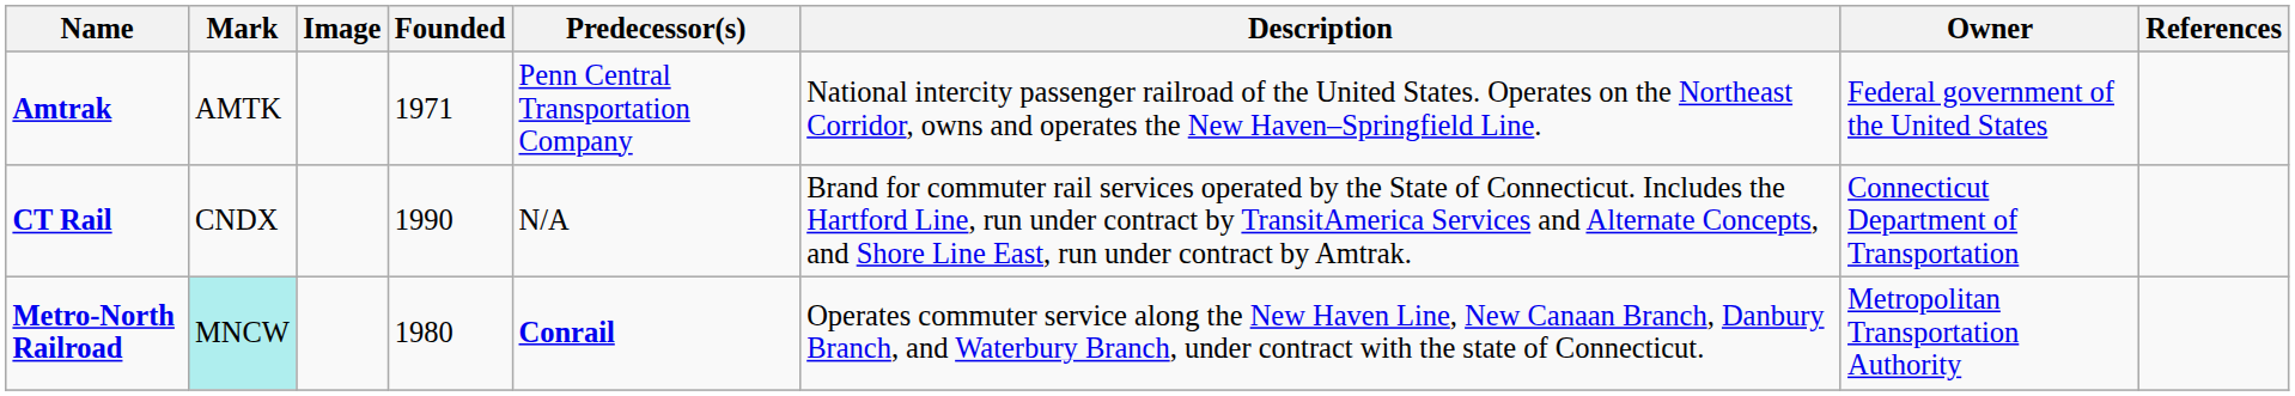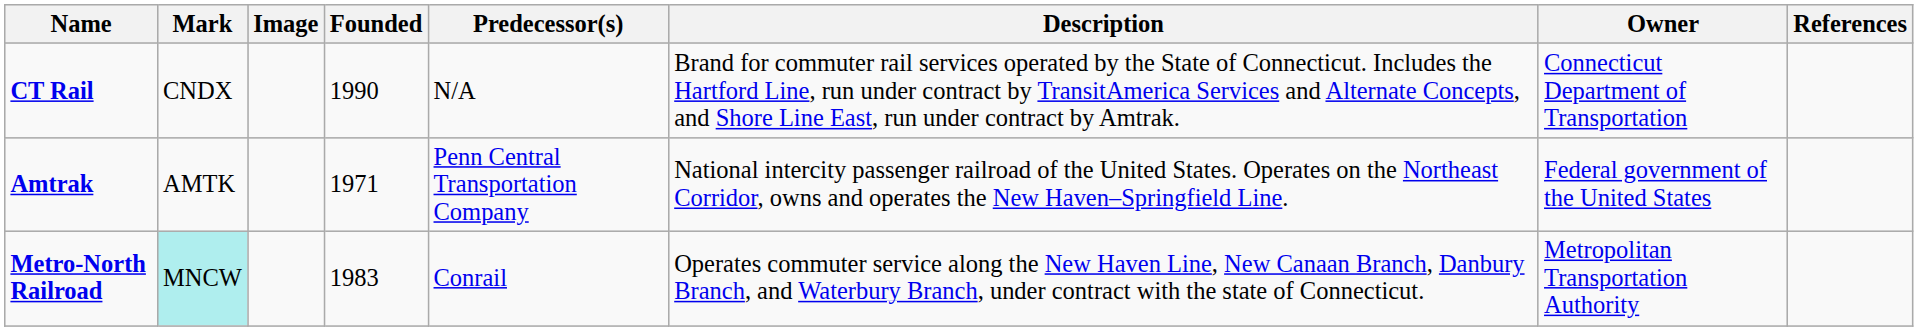rows swapped: Amtrak <-> CT Rail
Metro-North Railroad | Founded: 1980 -> 1983
Metro-North Railroad | Predecessor(s): bold -> normal
